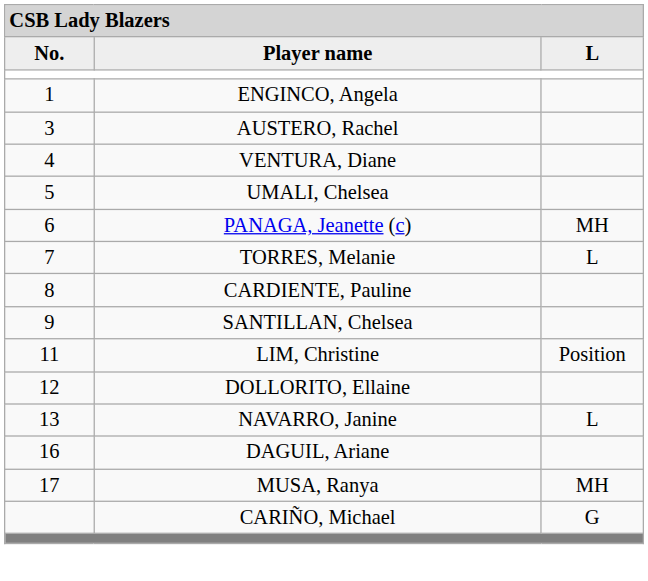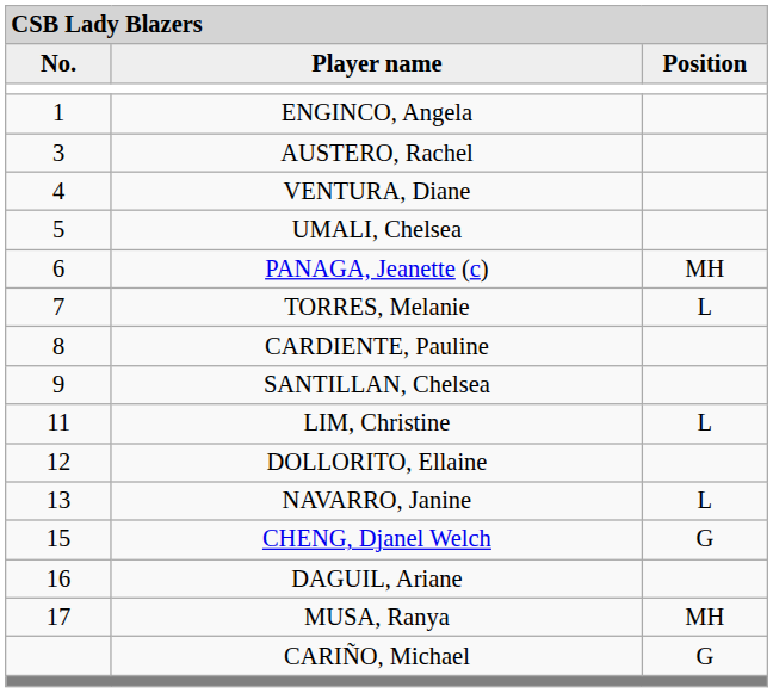Player name | column 3: L -> Position
LIM, Christine | column 3: Position -> L
+ row: 15 | CHENG, Djanel Welch | G
